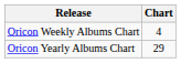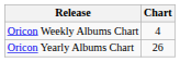Oricon Yearly Albums Chart | Chart: 29 -> 26
